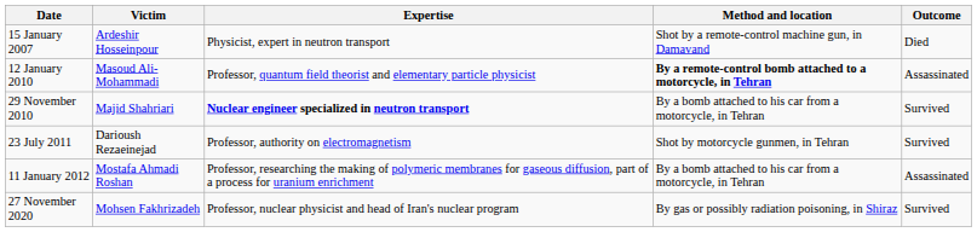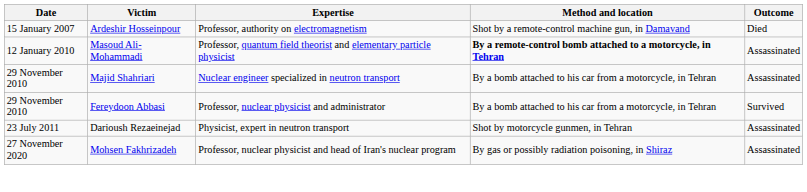Ardeshir Hosseinpour | Expertise: Physicist, expert in neutron transport -> Professor, authority on electromagnetism
Majid Shahriari | Expertise: bold -> normal
Majid Shahriari | Outcome: Survived -> Assassinated
+ row: 29 November 2010 | Fereydoon Abbasi | Professor, nuclear physicist and administrator | By a bomb attached to his car from a motorcycle, in Tehran | Survived
Darioush Rezaeinejad | Expertise: Professor, authority on electromagnetism -> Physicist, expert in neutron transport
Darioush Rezaeinejad | Outcome: Survived -> Assassinated
- row: 11 January 2012 | Mostafa Ahmadi Roshan | Professor, researching the making of polymeric membranes for gaseous diffusion, part of a process for uranium enrichment | By a bomb attached to his car from a motorcycle, in Tehran | Assassinated
Mohsen Fakhrizadeh | Outcome: Survived -> Assassinated
